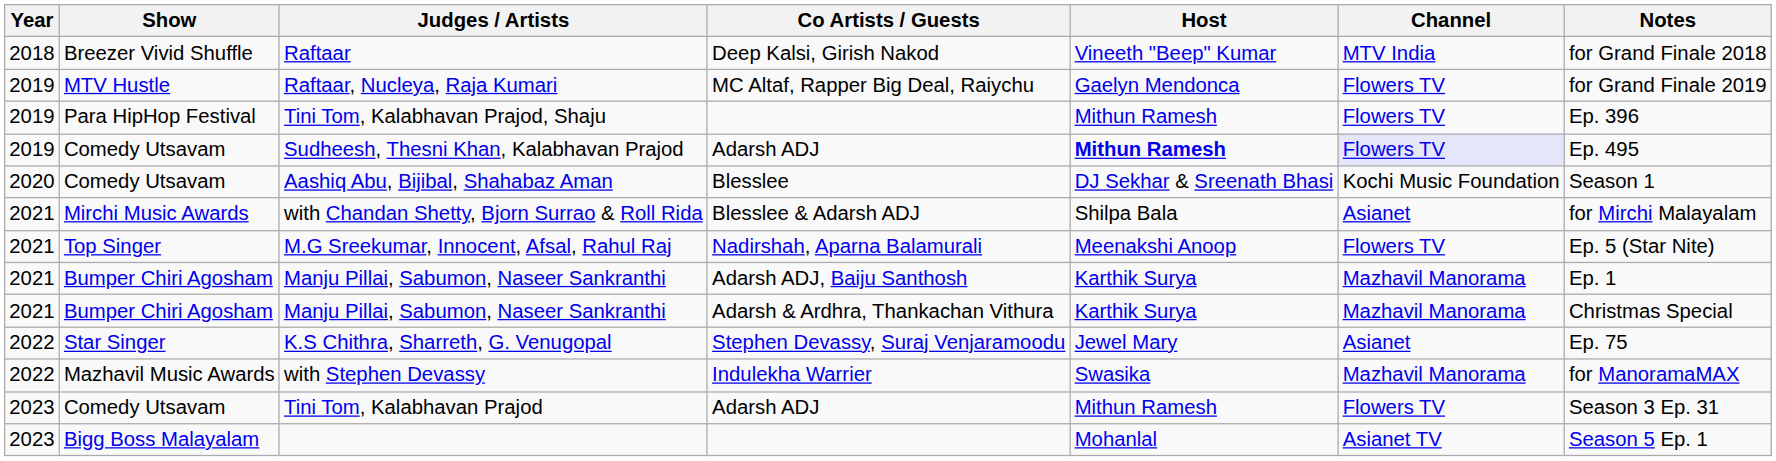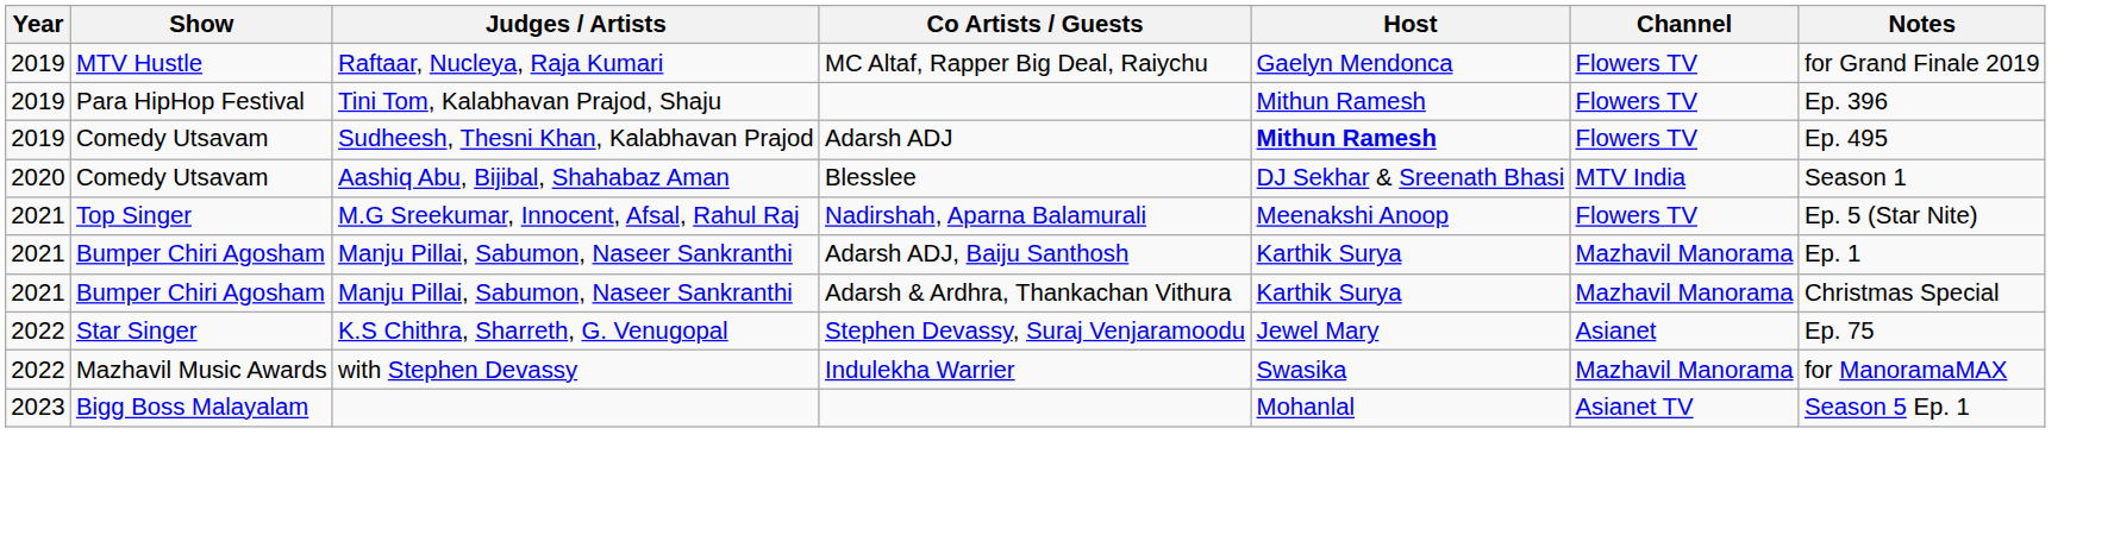- row: 2018 | Breezer Vivid Shuffle | Raftaar | Deep Kalsi, Girish Nakod | Vineeth "Beep" Kumar | MTV India | for Grand Finale 2018
Sudheesh, Thesni Khan, Kalabhavan Prajod | Channel: lavender background -> no background
Aashiq Abu, Bijibal, Shahabaz Aman | Channel: Kochi Music Foundation -> MTV India
- row: 2021 | Mirchi Music Awards | with Chandan Shetty, Bjorn Surrao & Roll Rida | Blesslee & Adarsh ADJ | Shilpa Bala | Asianet | for Mirchi Malayalam
- row: 2023 | Comedy Utsavam | Tini Tom, Kalabhavan Prajod | Adarsh ADJ | Mithun Ramesh | Flowers TV | Season 3 Ep. 31
